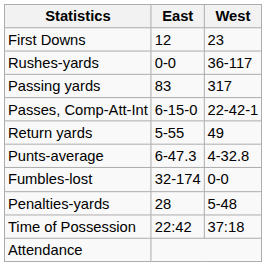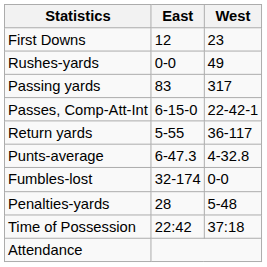Rushes-yards | West: 36-117 -> 49
Return yards | West: 49 -> 36-117
